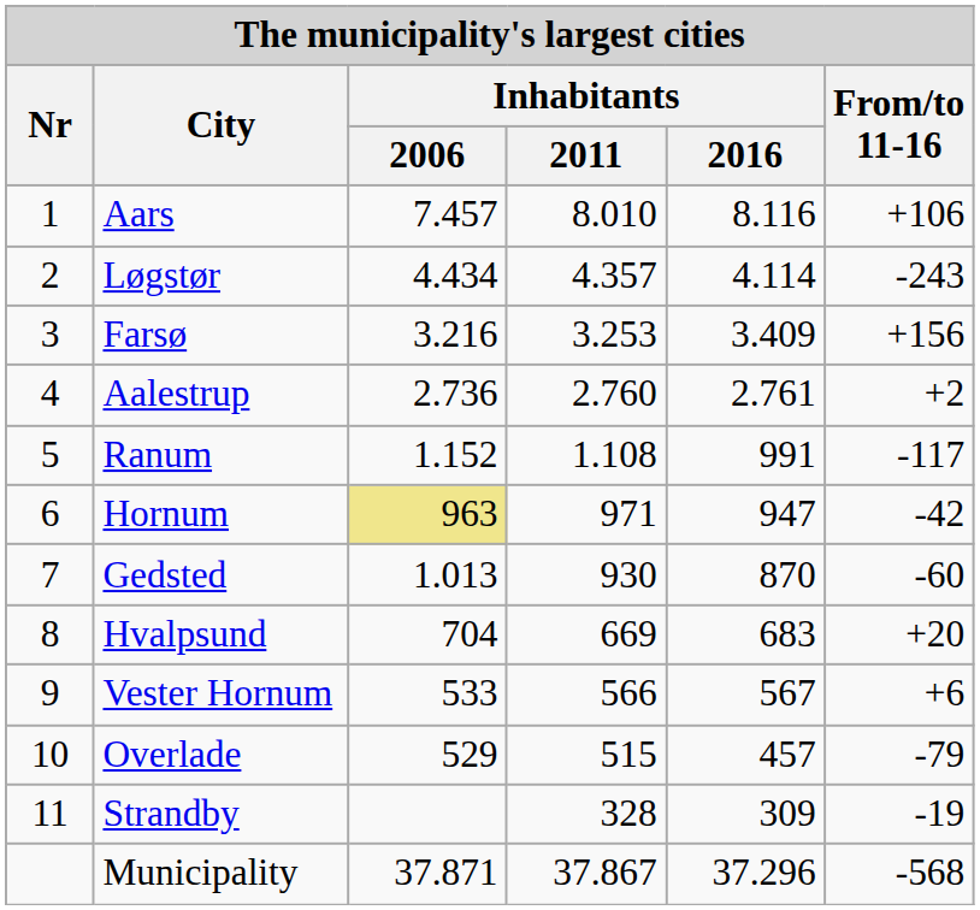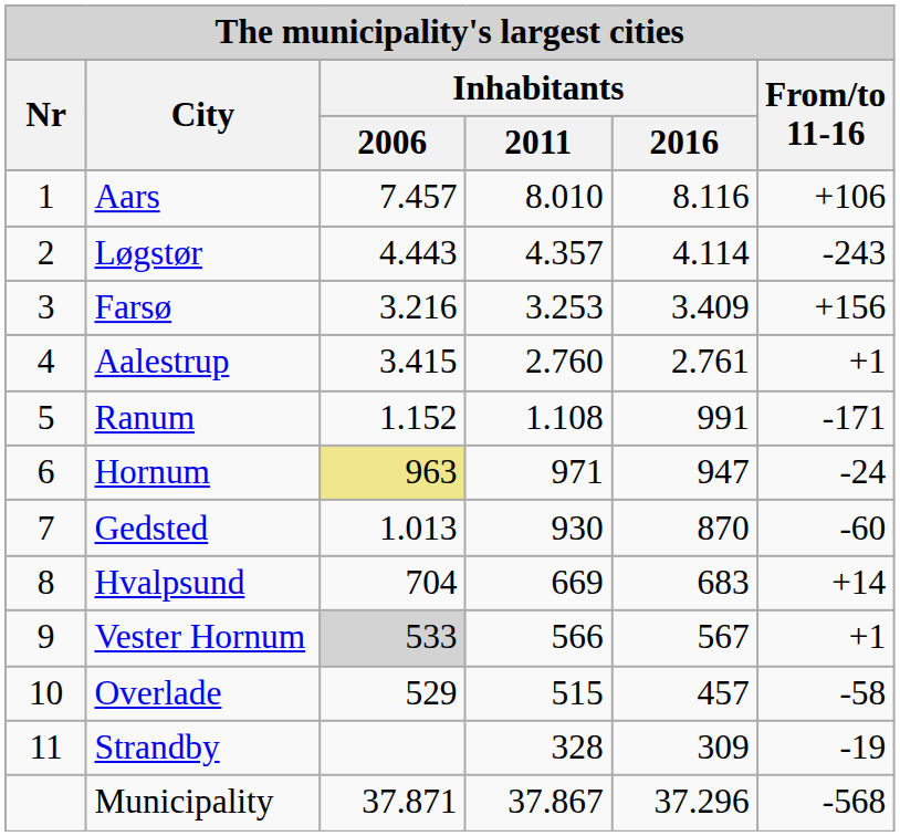Løgstør | Inhabitants / 2006: 4.434 -> 4.443
Aalestrup | Inhabitants / 2006: 2.736 -> 3.415
Aalestrup | From/to 11-16: +2 -> +1
Ranum | From/to 11-16: -117 -> -171
Hornum | From/to 11-16: -42 -> -24
Hvalpsund | From/to 11-16: +20 -> +14
Vester Hornum | Inhabitants / 2006: no background -> lightgrey background
Vester Hornum | From/to 11-16: +6 -> +1
Overlade | From/to 11-16: -79 -> -58
